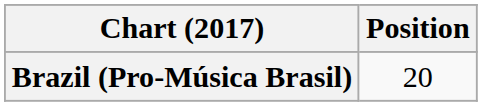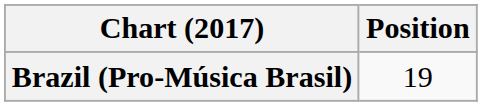Brazil (Pro-Música Brasil) | Position: 20 -> 19
